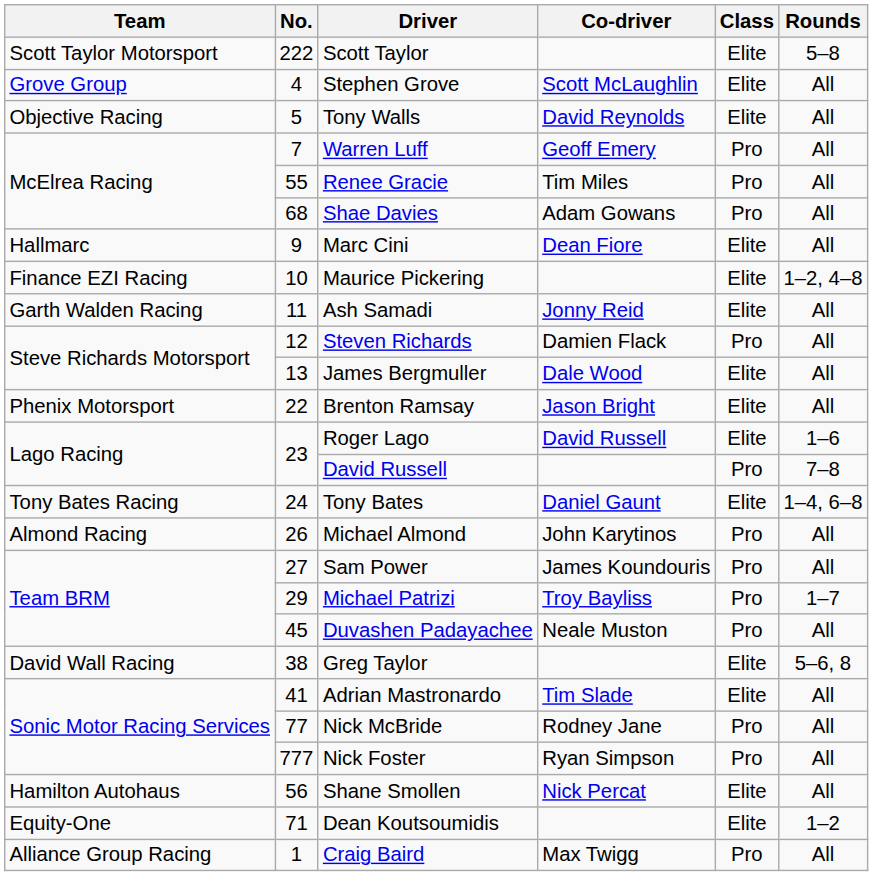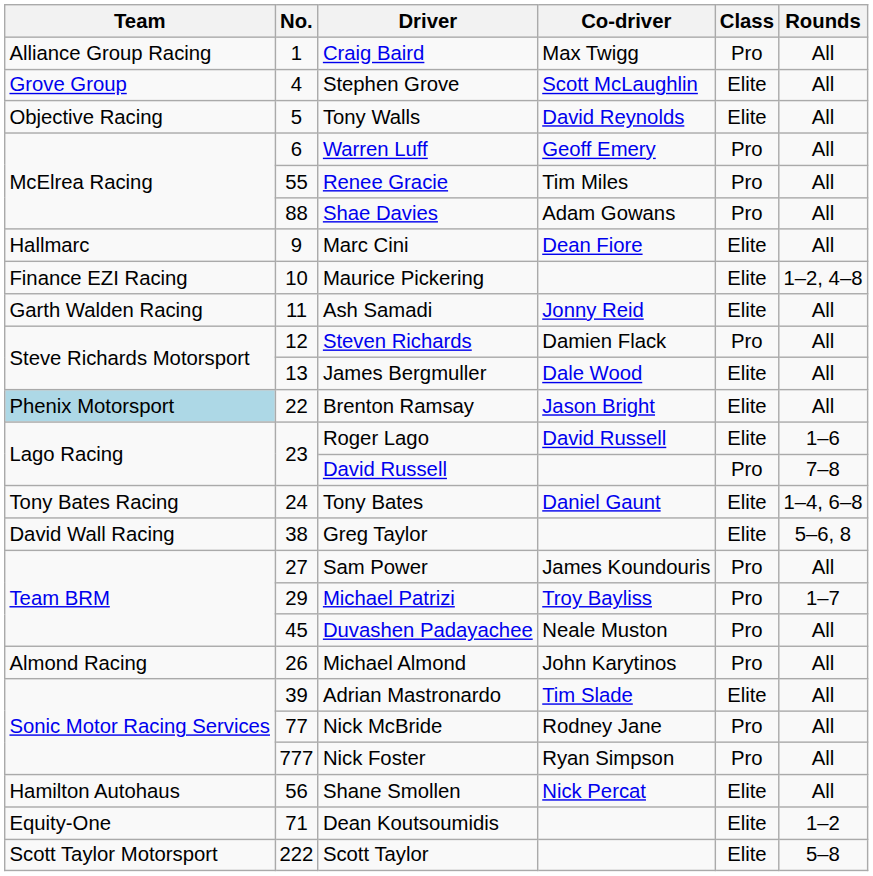rows swapped: Craig Baird <-> Scott Taylor
Warren Luff | No.: 7 -> 6
Shae Davies | No.: 68 -> 88
Brenton Ramsay | Team: no background -> lightblue background
rows swapped: Michael Almond <-> Greg Taylor
Adrian Mastronardo | No.: 41 -> 39
